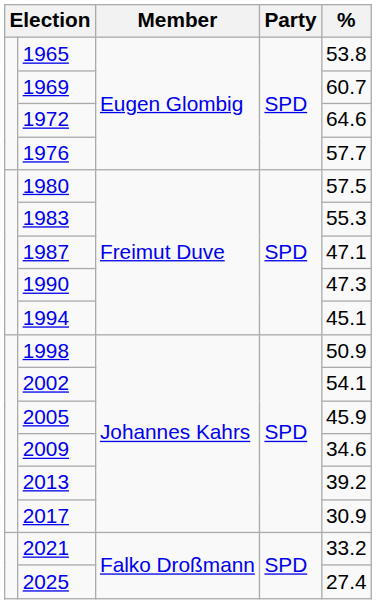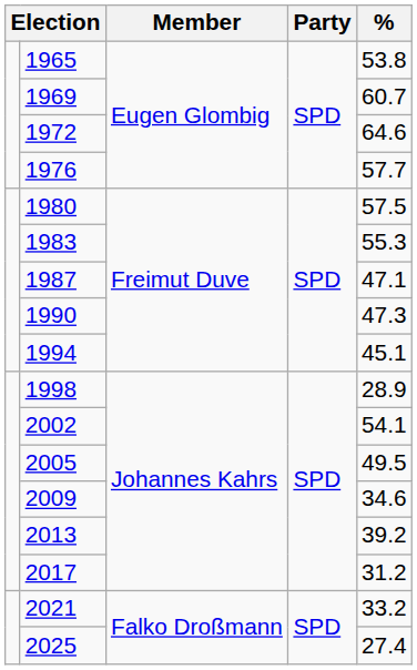1998 | %: 50.9 -> 28.9
2005 | %: 45.9 -> 49.5
2017 | %: 30.9 -> 31.2
